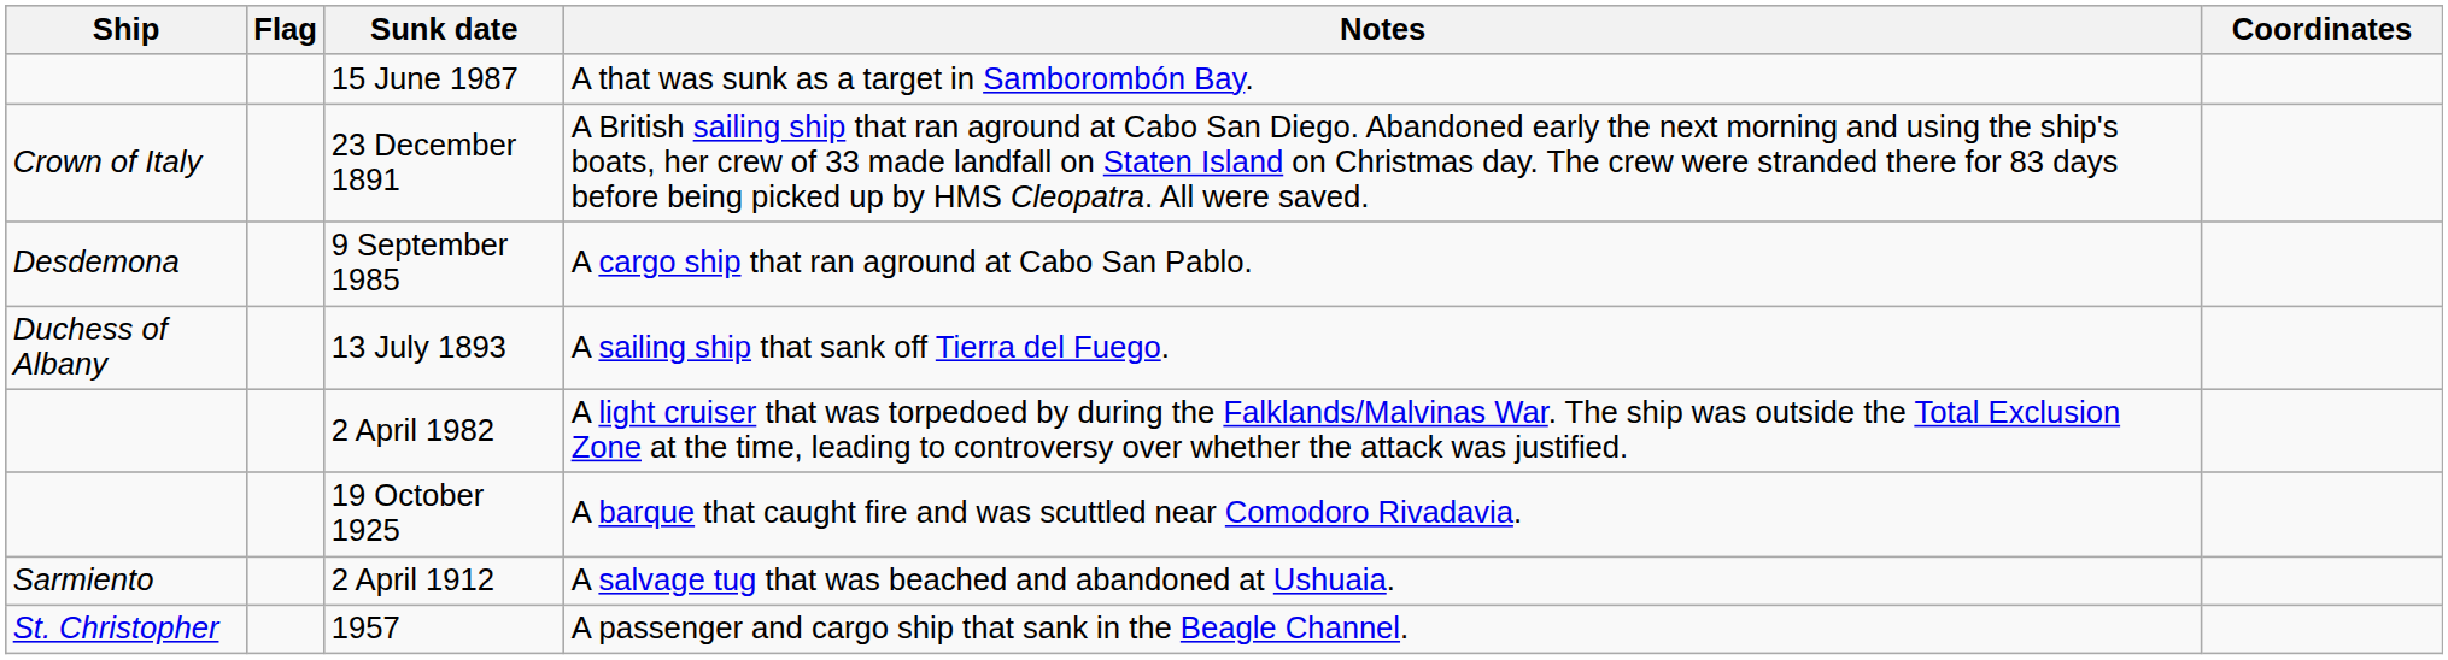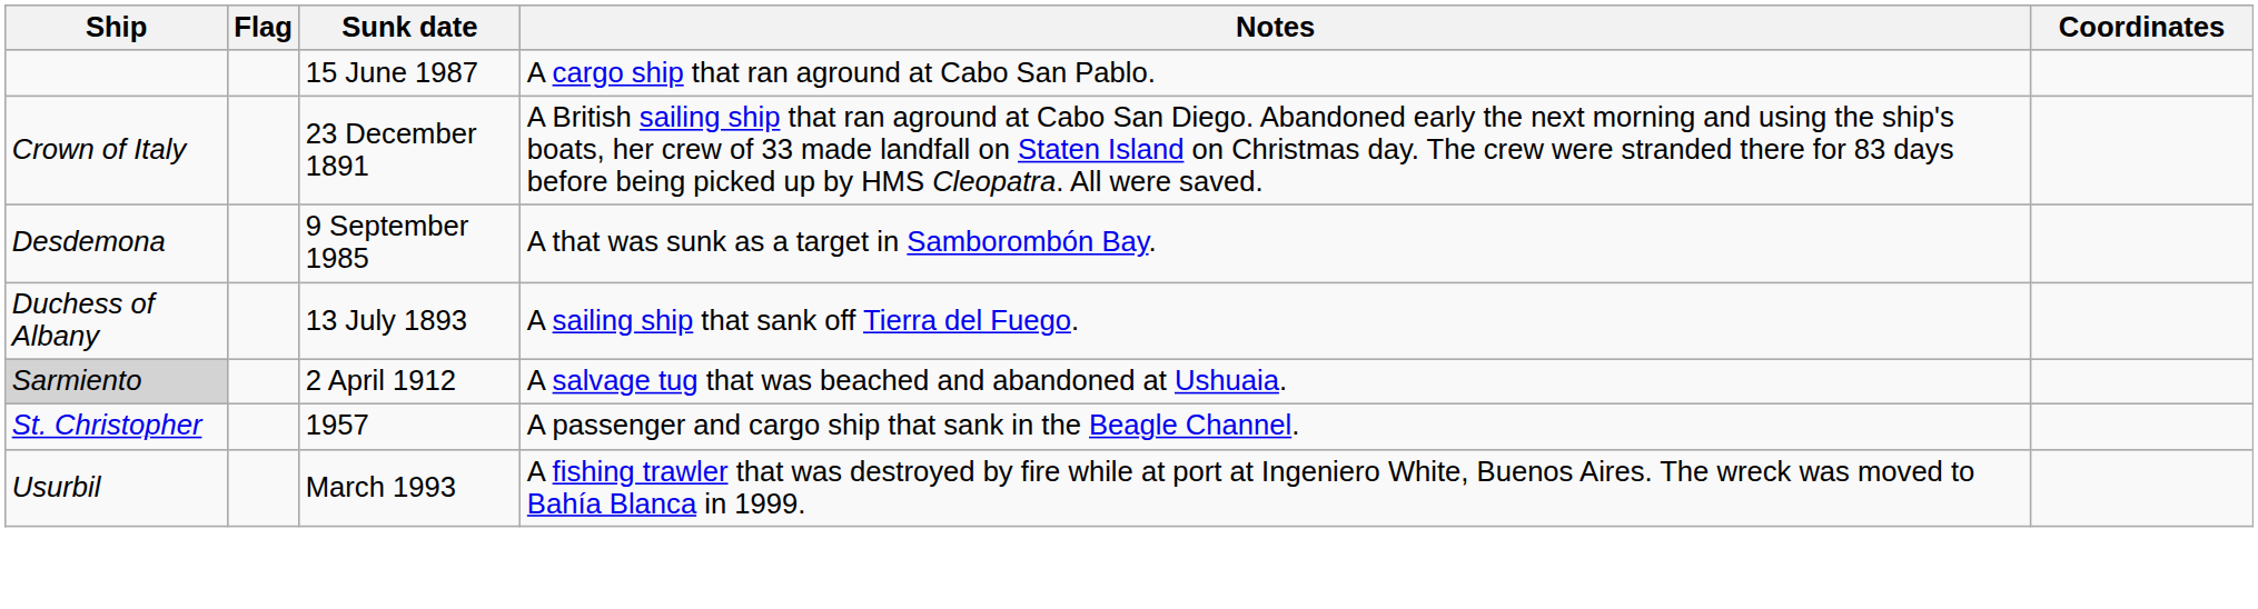15 June 1987 | Notes: A that was sunk as a target in Samborombón Bay. -> A cargo ship that ran aground at Cabo San Pablo.
9 September 1985 | Notes: A cargo ship that ran aground at Cabo San Pablo. -> A that was sunk as a target in Samborombón Bay.
- row: 2 April 1982 | A light cruiser that was torpedoed by during the Falklands/Malvinas War. The ship was outside the Total Exclusion Zone at the time, leading to controversy over whether the attack was justified.
- row: 19 October 1925 | A barque that caught fire and was scuttled near Comodoro Rivadavia.
2 April 1912 | Ship: no background -> lightgrey background
+ row: Usurbil | March 1993 | A fishing trawler that was destroyed by fire while at port at Ingeniero White, Buenos Aires. The wreck was moved to Bahía Blanca in 1999.
